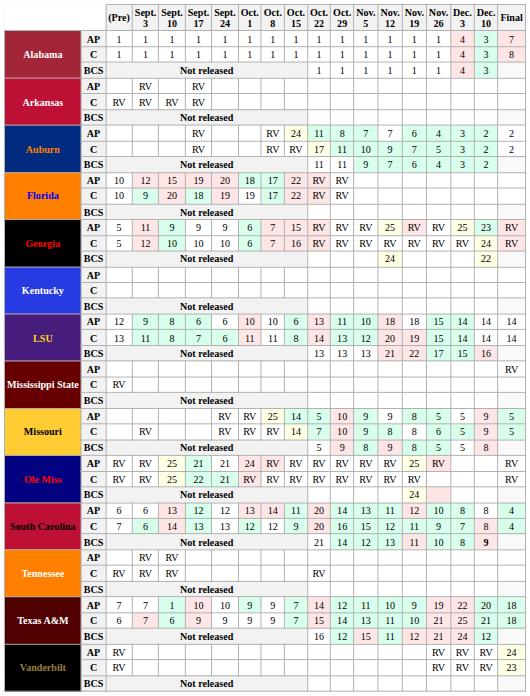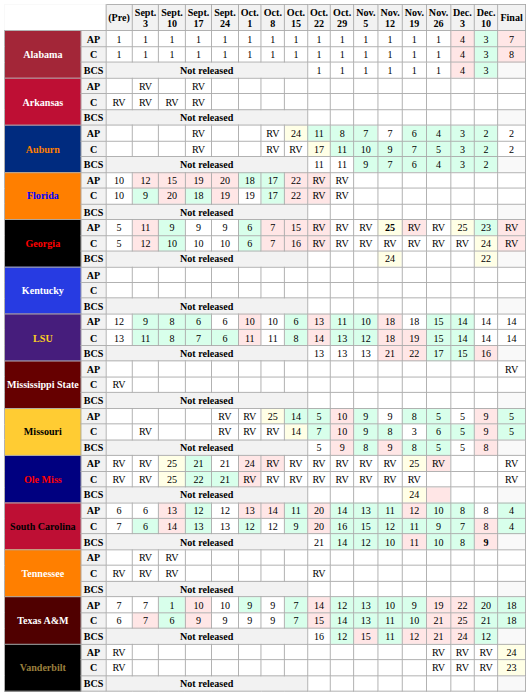Georgia / AP | Nov. 12: normal -> bold
LSU / C | Nov. 12: 20 -> 18
Missouri / C | Nov. 19: 8 -> 3
South Carolina / BCS | Nov. 12: 13 -> 10
Texas A&M / AP | Nov. 5: 11 -> 13
